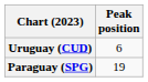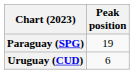rows swapped: Paraguay (SPG) <-> Uruguay (CUD)
